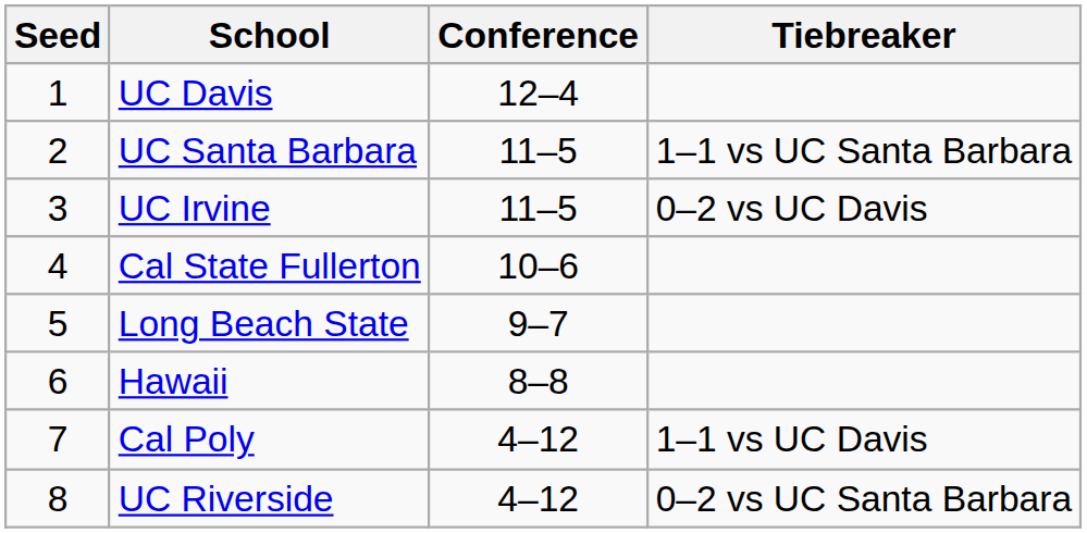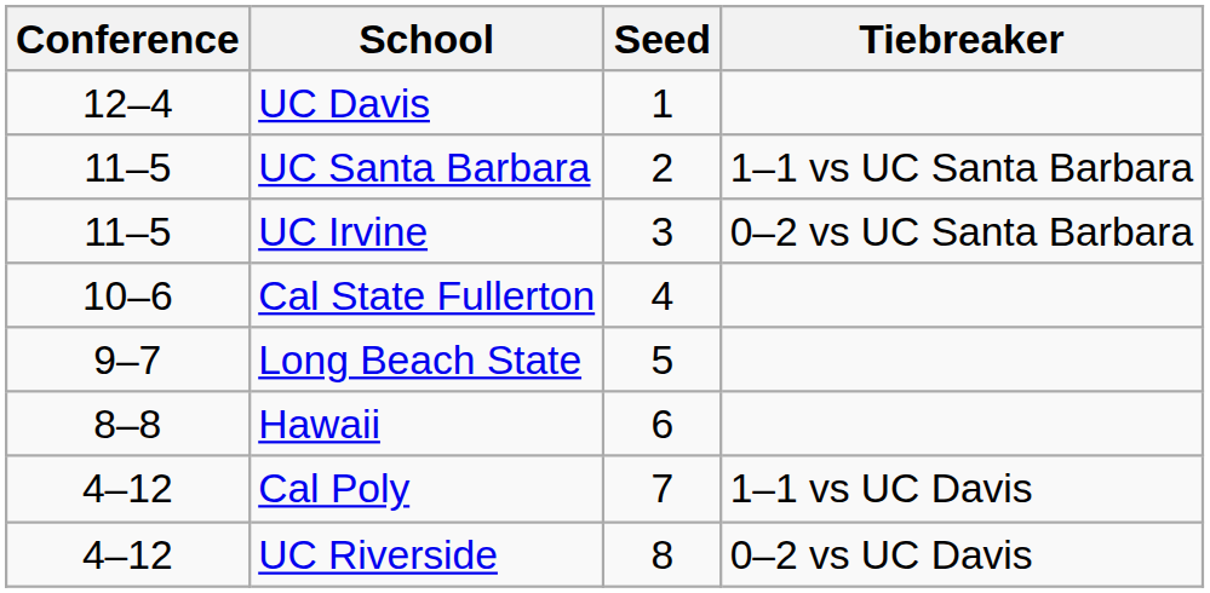columns swapped: Seed <-> Conference
UC Irvine | Tiebreaker: 0–2 vs UC Davis -> 0–2 vs UC Santa Barbara
UC Riverside | Tiebreaker: 0–2 vs UC Santa Barbara -> 0–2 vs UC Davis
